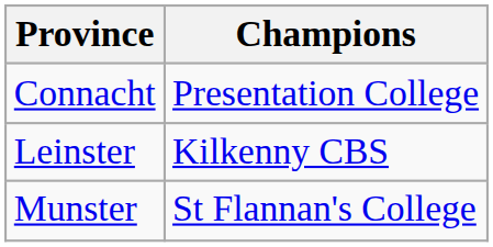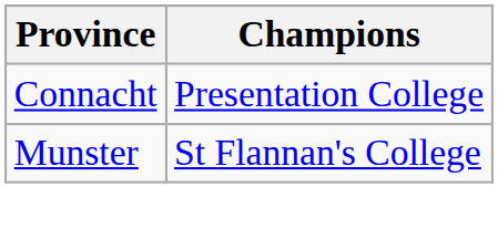- row: Leinster | Kilkenny CBS
